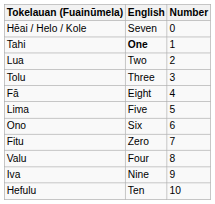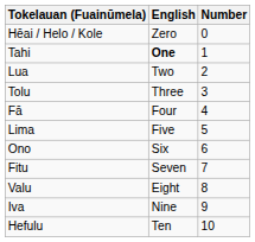Hēai / Helo / Kole | English: Seven -> Zero
Fā | English: Eight -> Four
Fitu | English: Zero -> Seven
Valu | English: Four -> Eight
